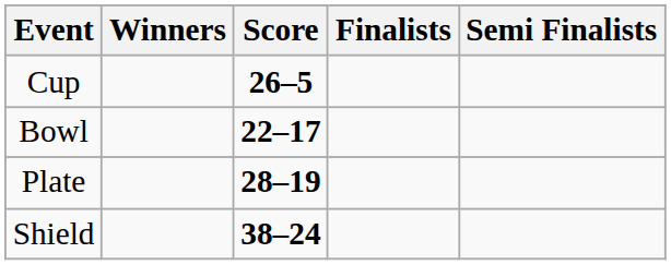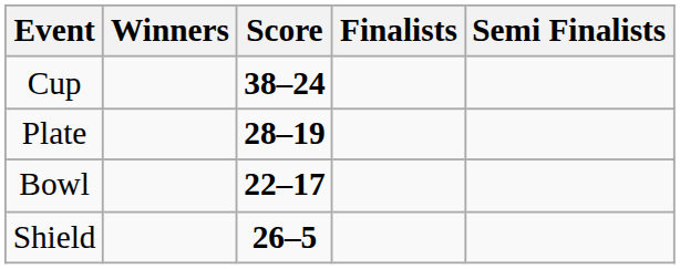Cup | Score: 26–5 -> 38–24
rows swapped: Plate <-> Bowl
Shield | Score: 38–24 -> 26–5
